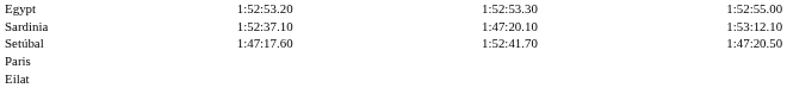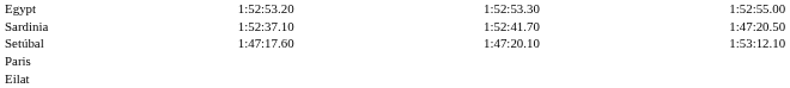Sardinia | column 5: 1:47:20.10 -> 1:52:41.70
Sardinia | column 7: 1:53:12.10 -> 1:47:20.50
Setúbal | column 5: 1:52:41.70 -> 1:47:20.10
Setúbal | column 7: 1:47:20.50 -> 1:53:12.10
